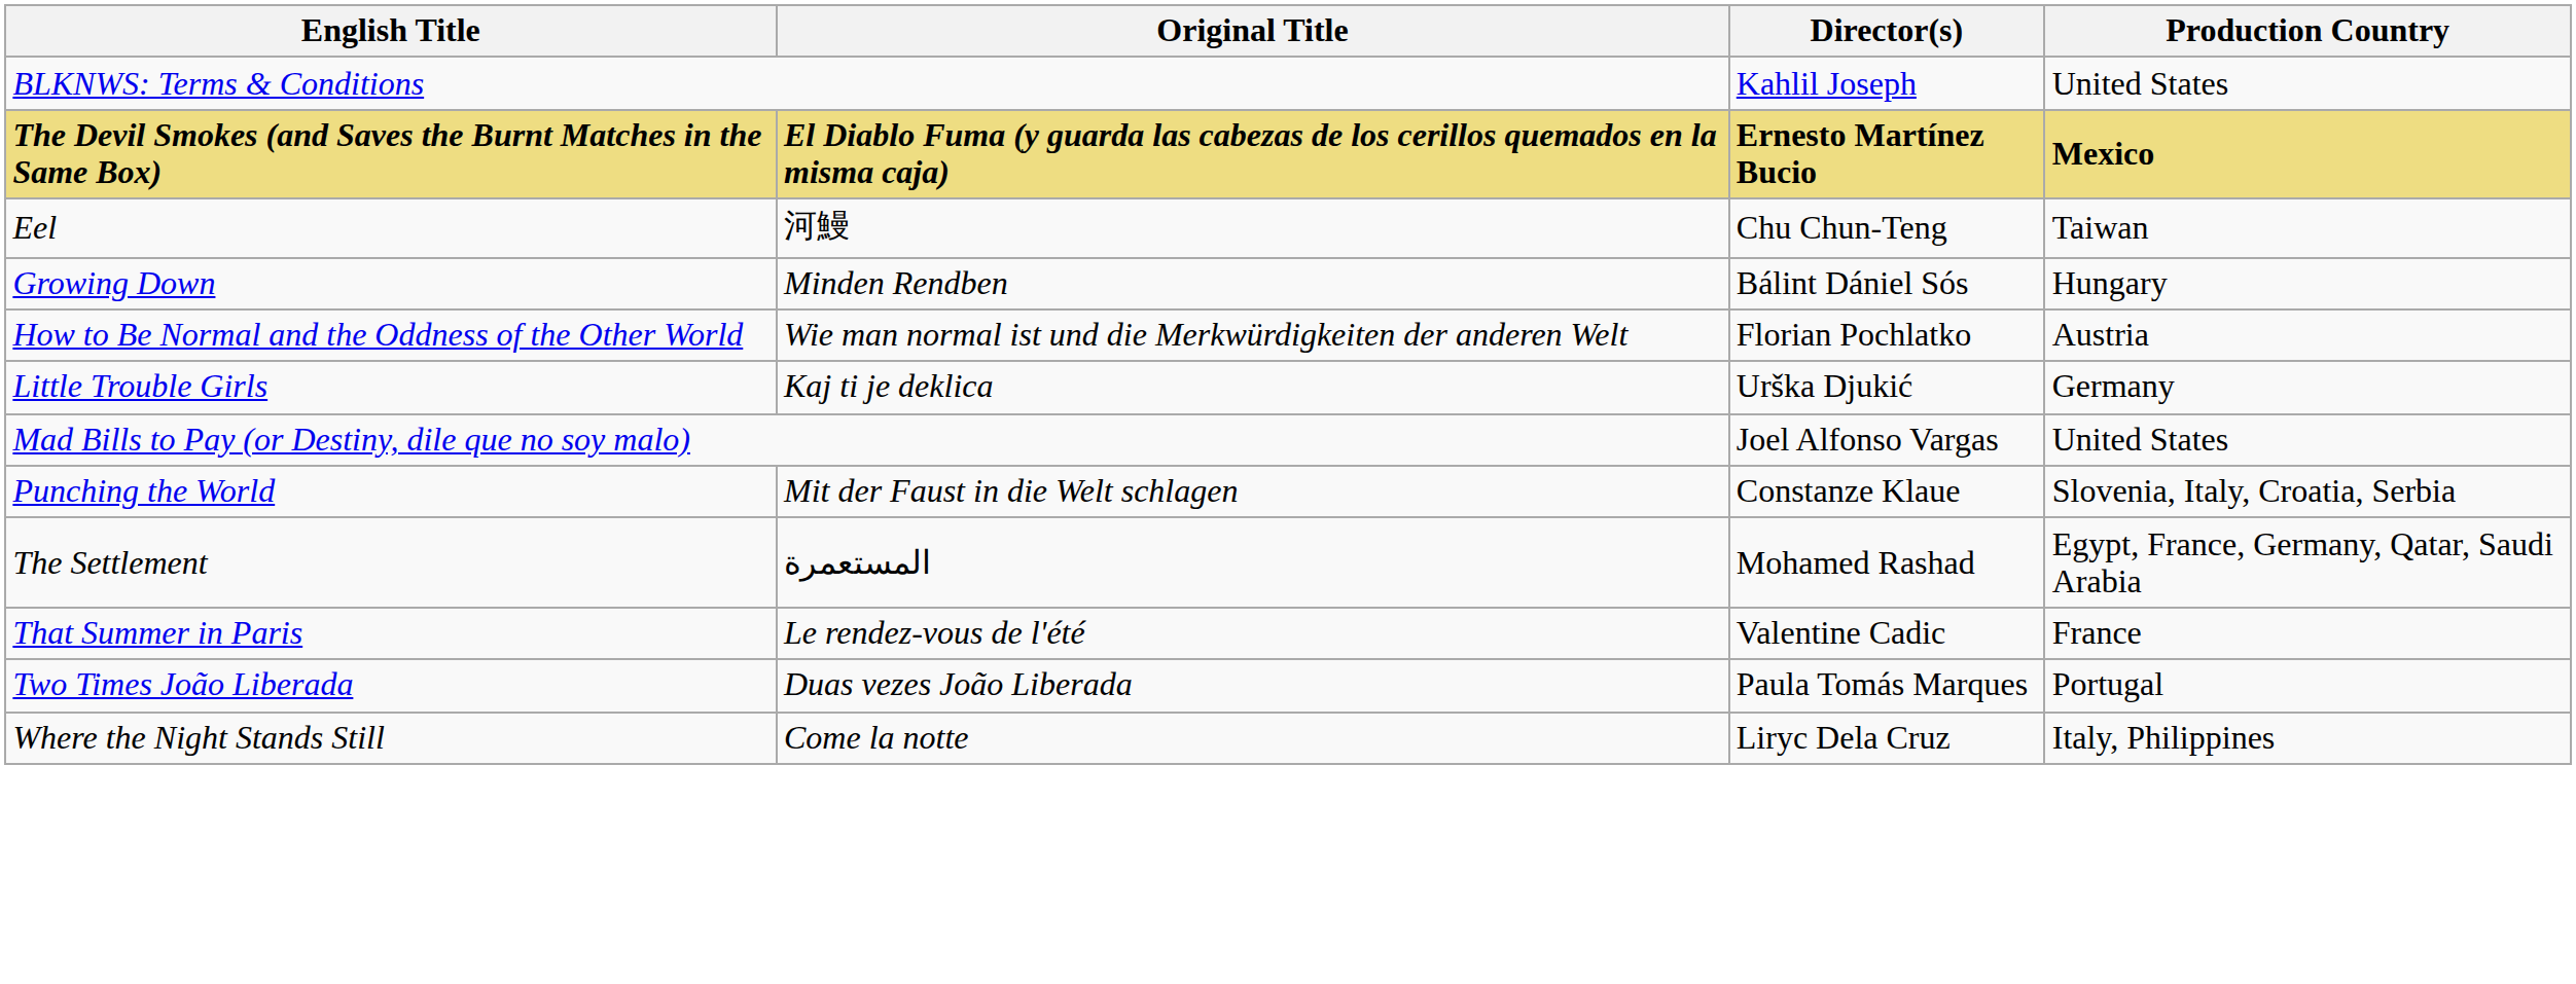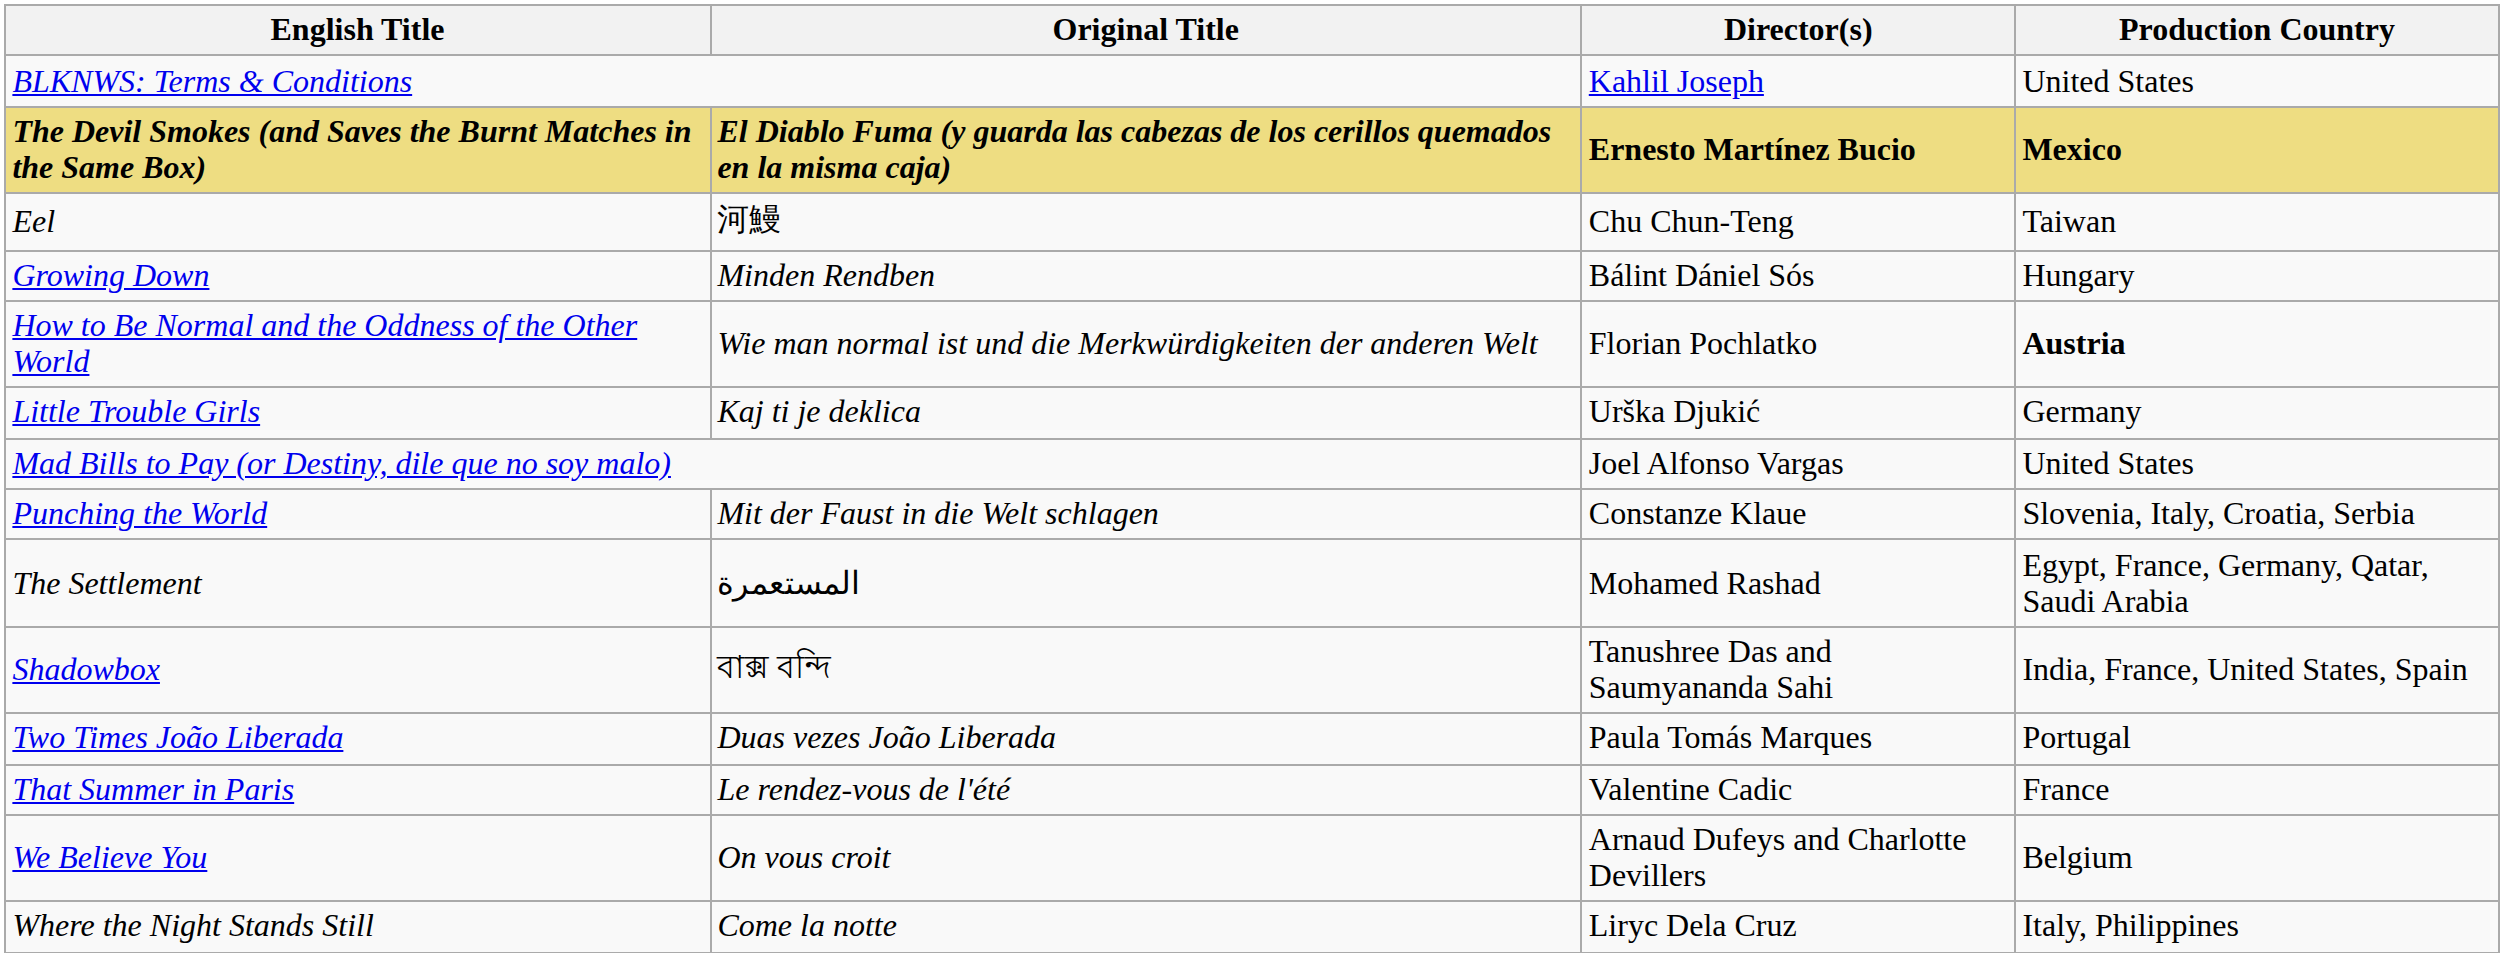How to Be Normal and the Oddness of the Other World | Production Country: normal -> bold
+ row: Shadowbox | বাক্স বন্দি | Tanushree Das and Saumyananda Sahi | India, France, United States, Spain
rows swapped: That Summer in Paris <-> Two Times João Liberada
+ row: We Believe You | On vous croit | Arnaud Dufeys and Charlotte Devillers | Belgium
